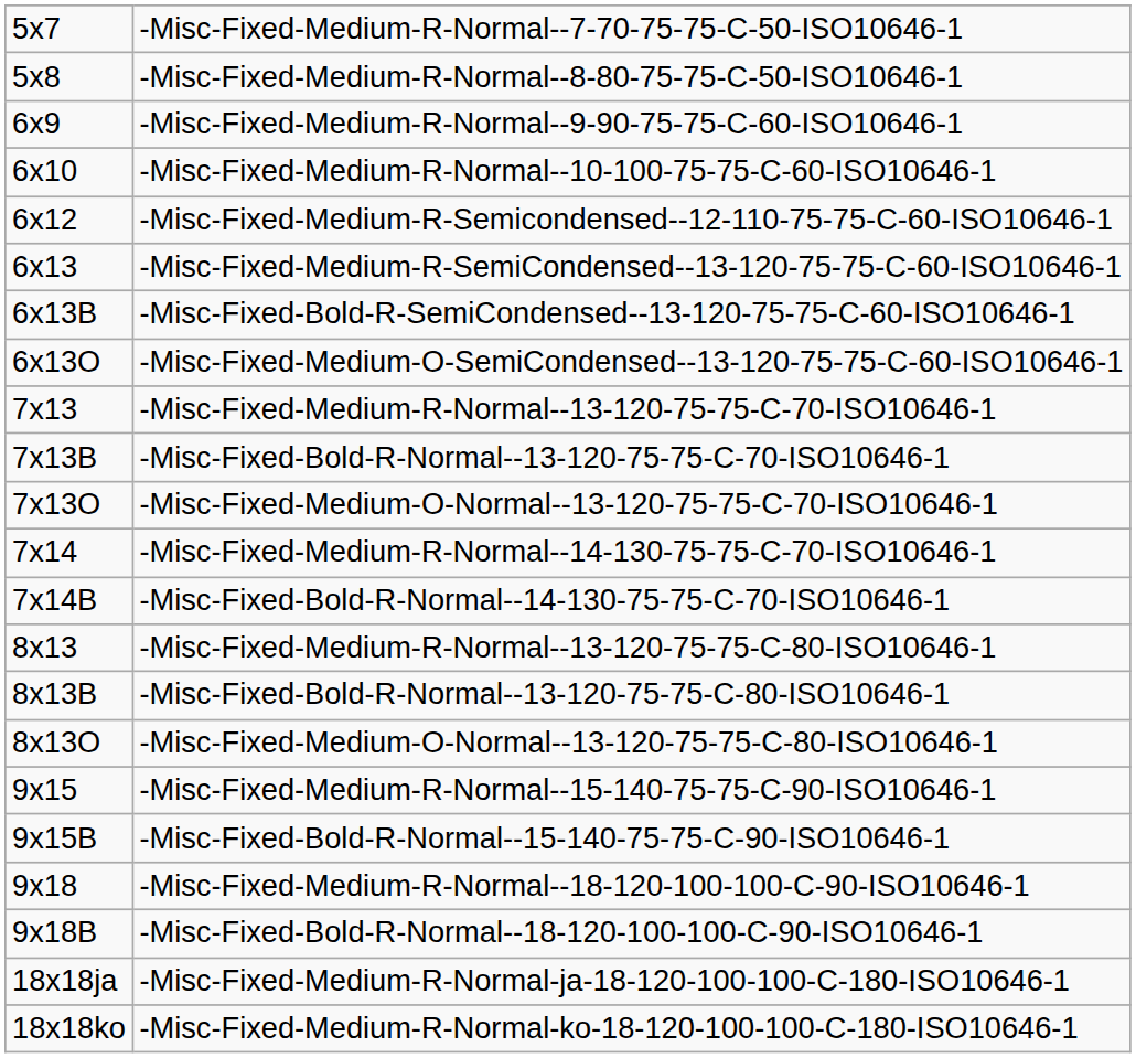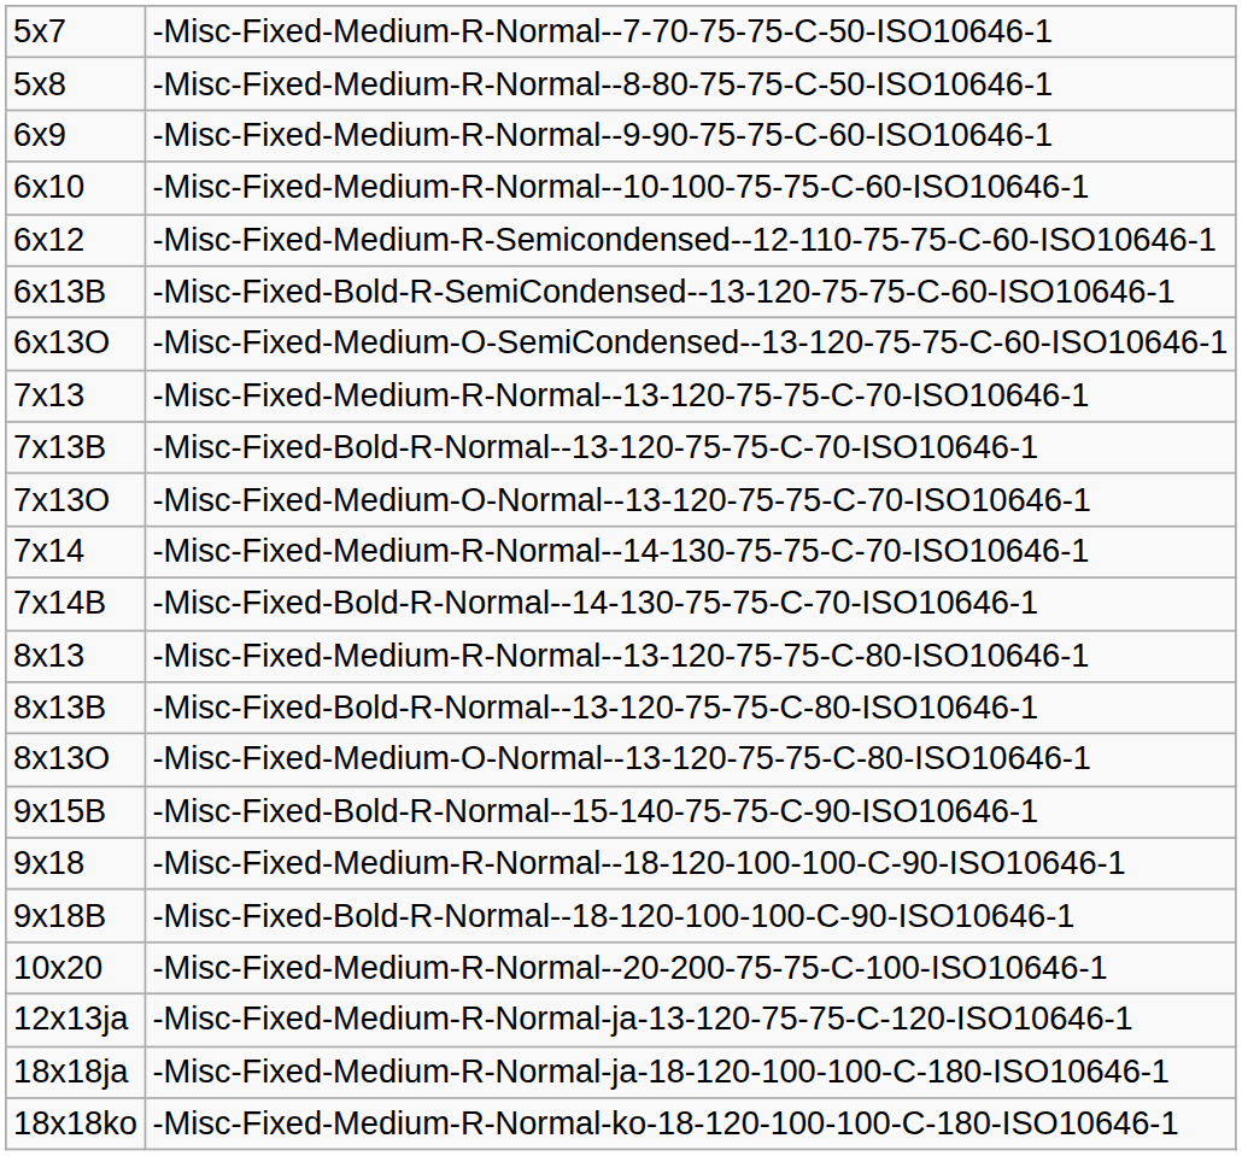- row: 6x13 | -Misc-Fixed-Medium-R-SemiCondensed--13-120-75-75-C-60-ISO10646-1
- row: 9x15 | -Misc-Fixed-Medium-R-Normal--15-140-75-75-C-90-ISO10646-1
+ row: 10x20 | -Misc-Fixed-Medium-R-Normal--20-200-75-75-C-100-ISO10646-1
+ row: 12x13ja | -Misc-Fixed-Medium-R-Normal-ja-13-120-75-75-C-120-ISO10646-1
